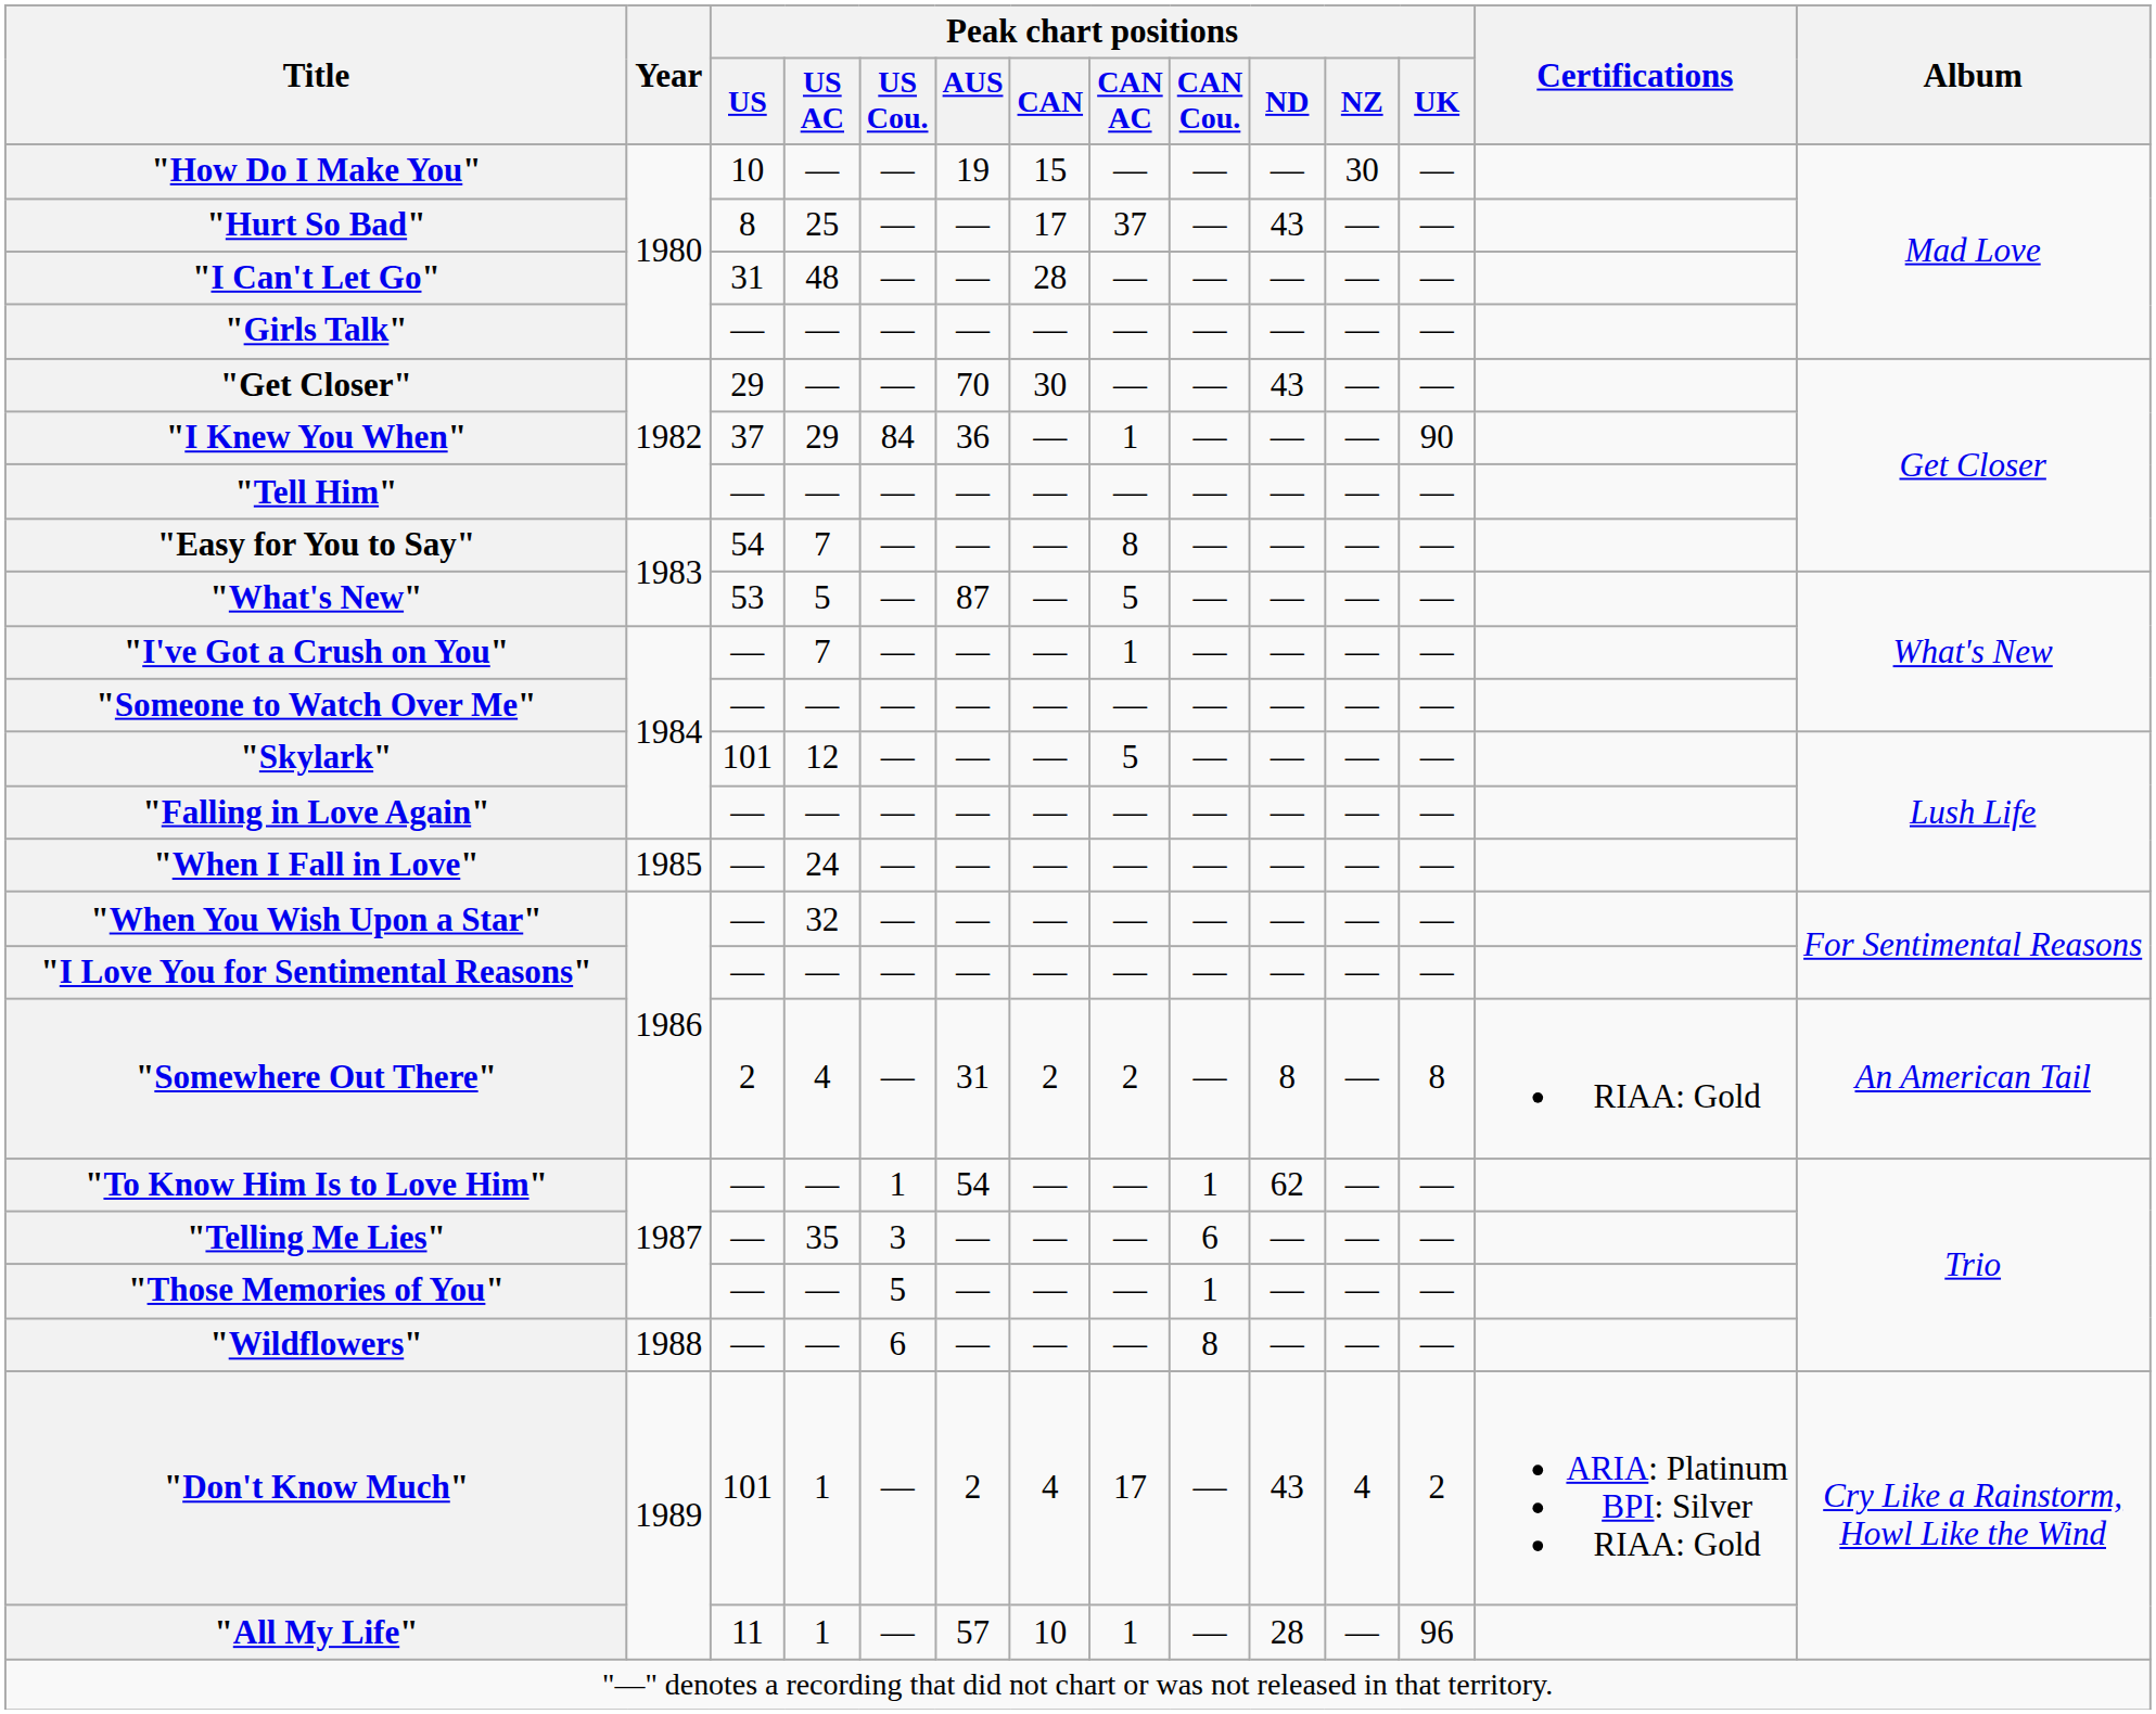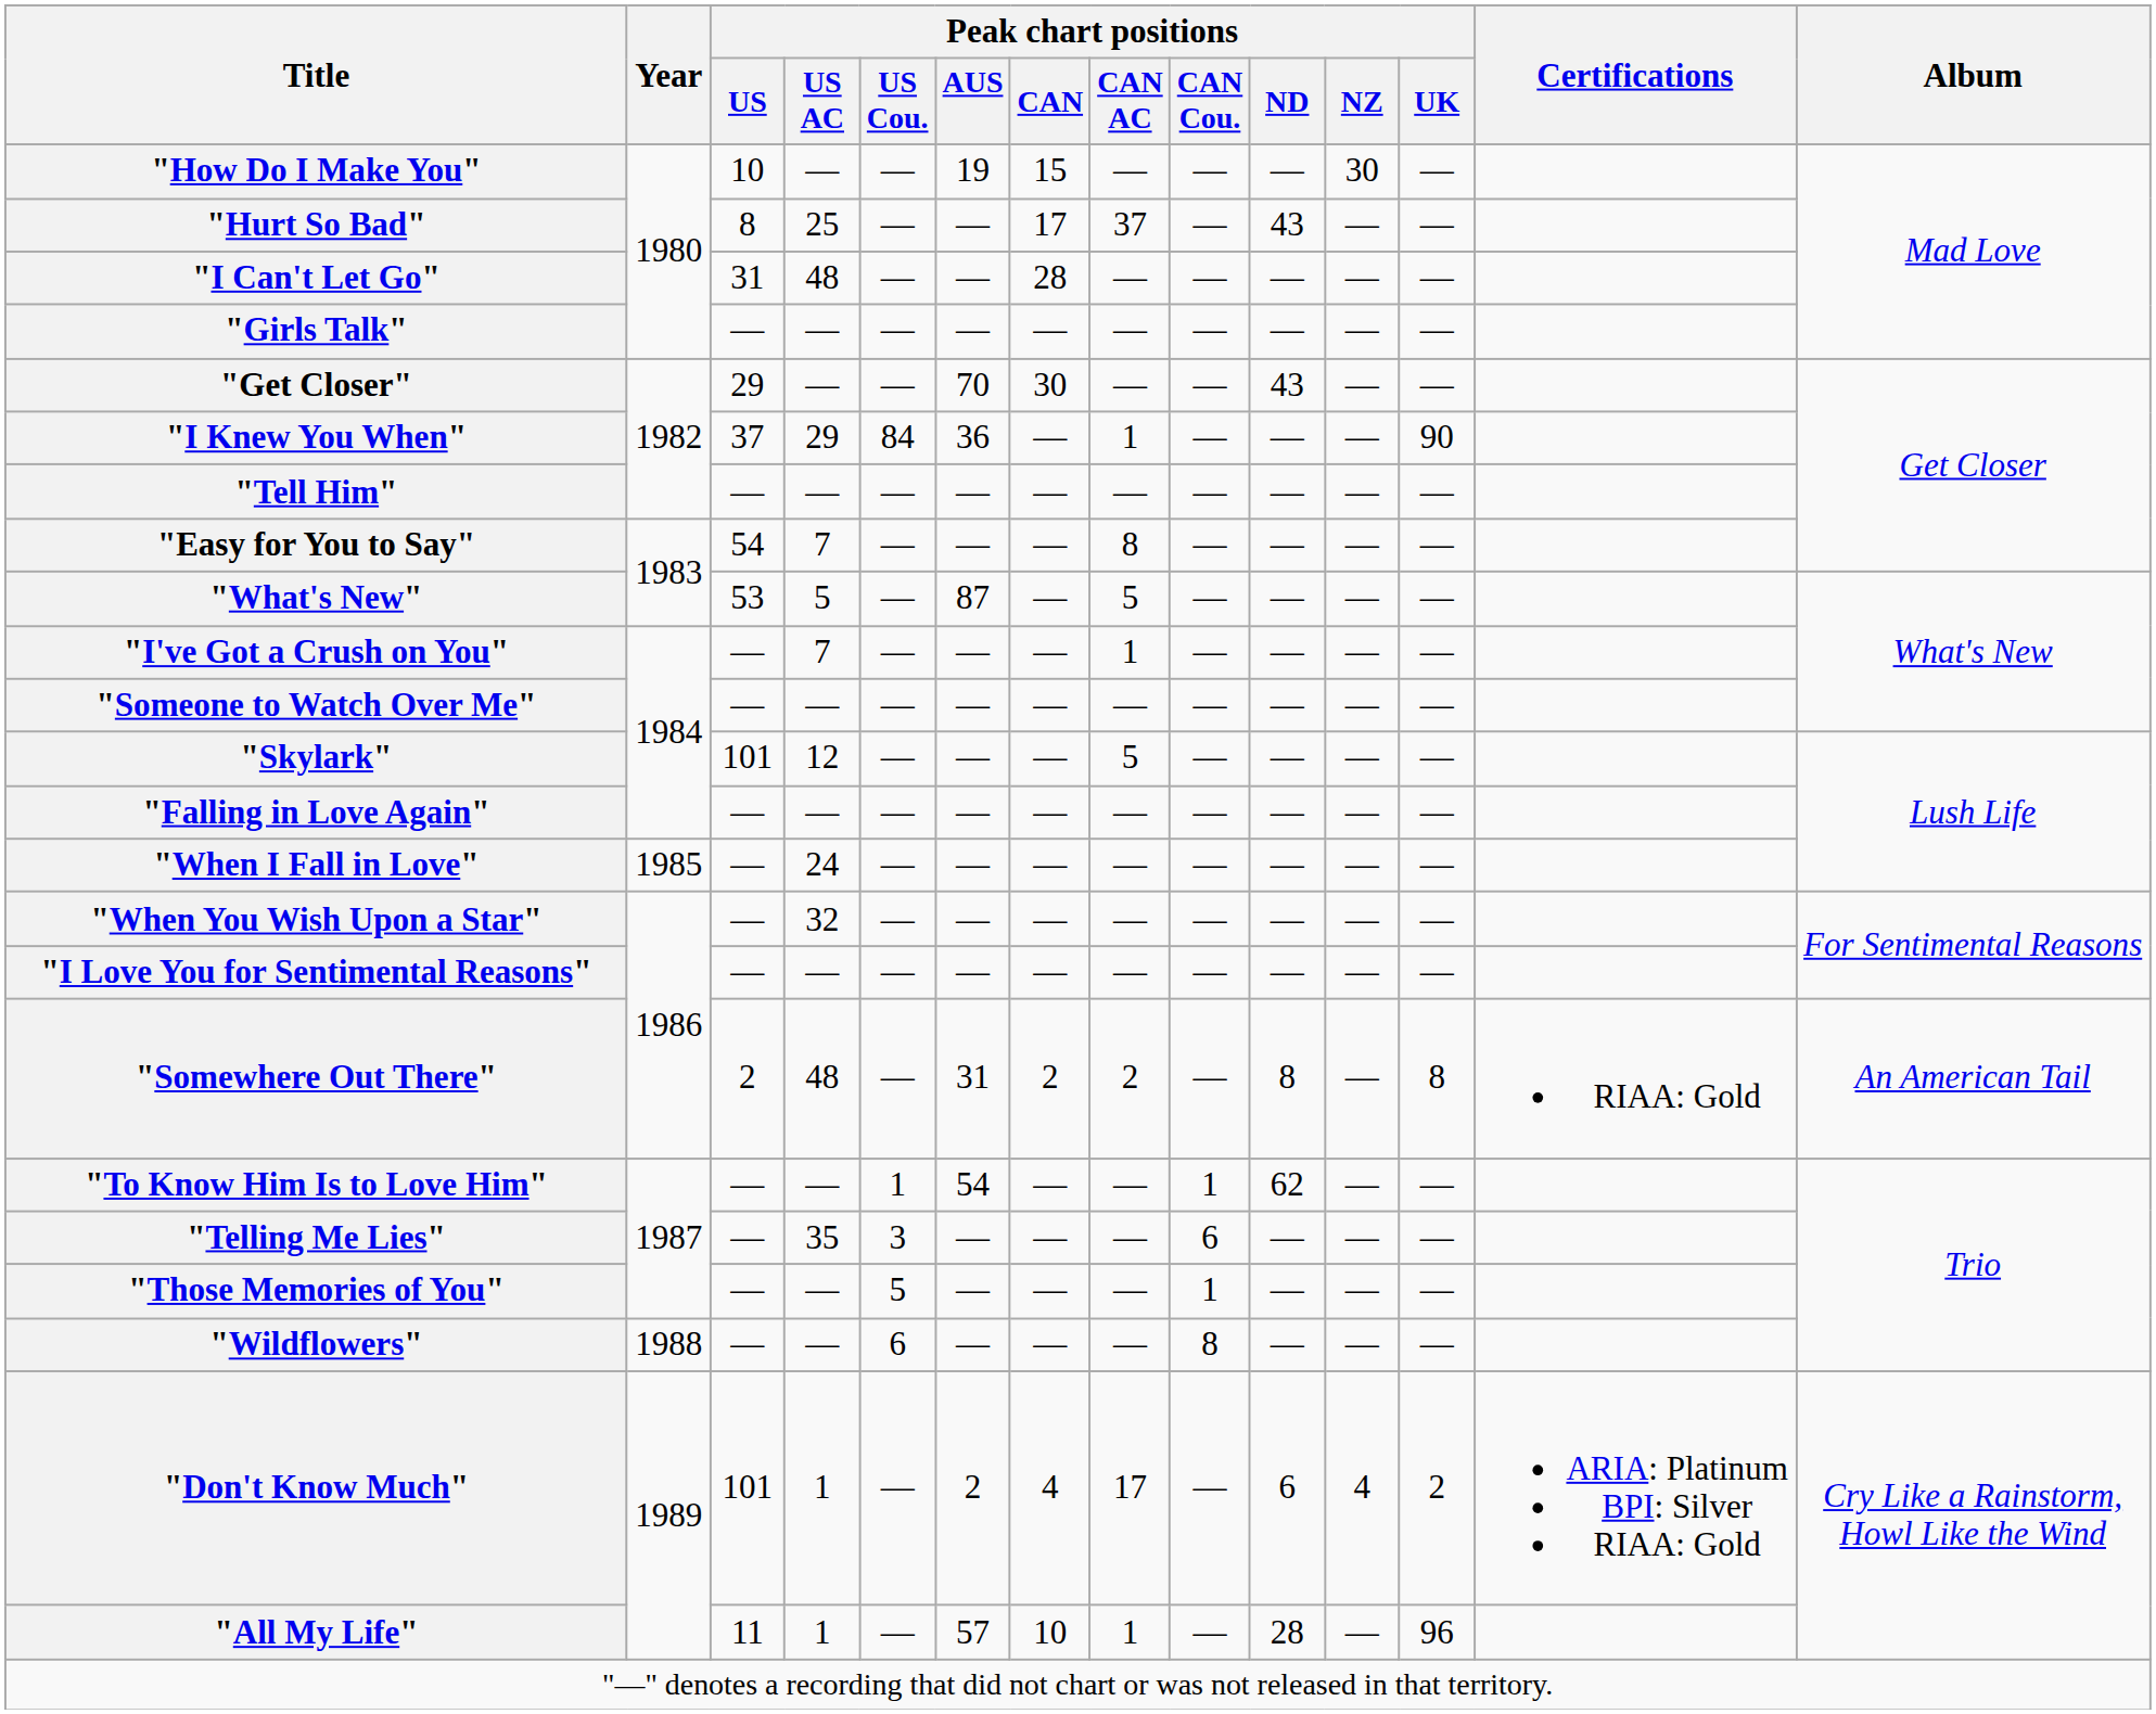"Somewhere Out There" | Peak chart positions / US AC: 4 -> 48
"Don't Know Much" | Peak chart positions / ND: 43 -> 6
